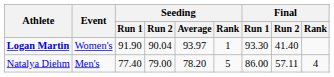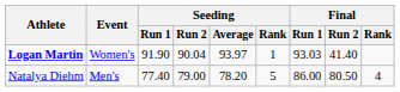Logan Martin | Final / Run 1: 93.30 -> 93.03
Natalya Diehm | Final / Run 2: 57.11 -> 80.50
